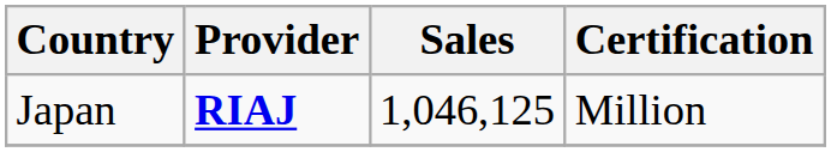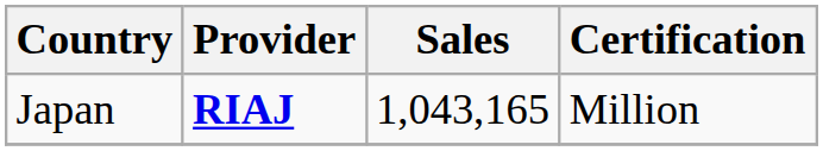Japan | Sales: 1,046,125 -> 1,043,165
